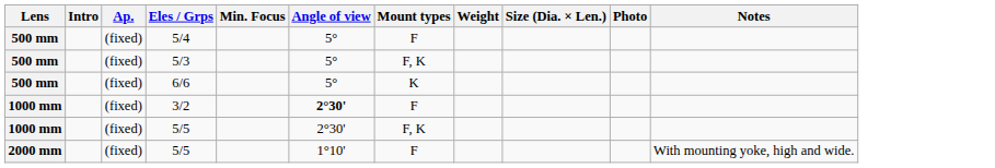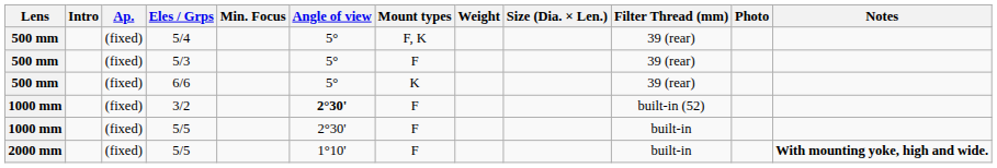+ column: Filter Thread (mm) | 39 (rear) | 39 (rear) | 39 (rear) | built-in (52) | built-in | built-in
5/4 | Mount types: F -> F, K
5/3 | Mount types: F, K -> F
1000 mm / 5/5 | Mount types: F, K -> F
2000 mm / 5/5 | Notes: normal -> bold
